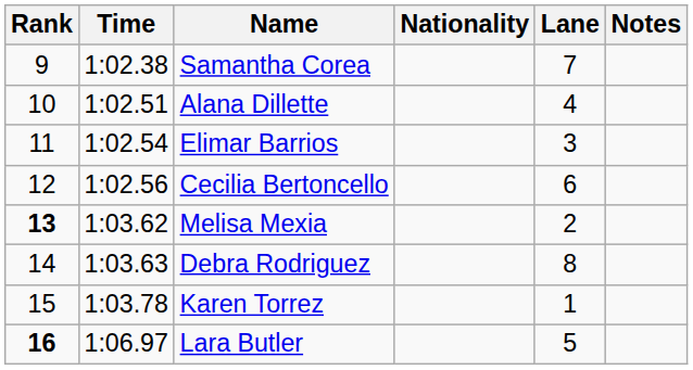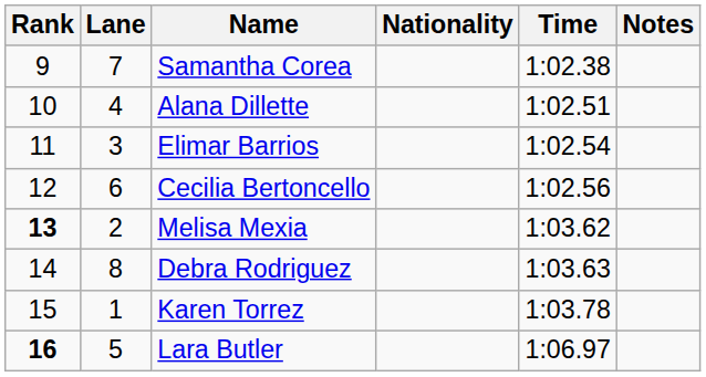columns swapped: Lane <-> Time
